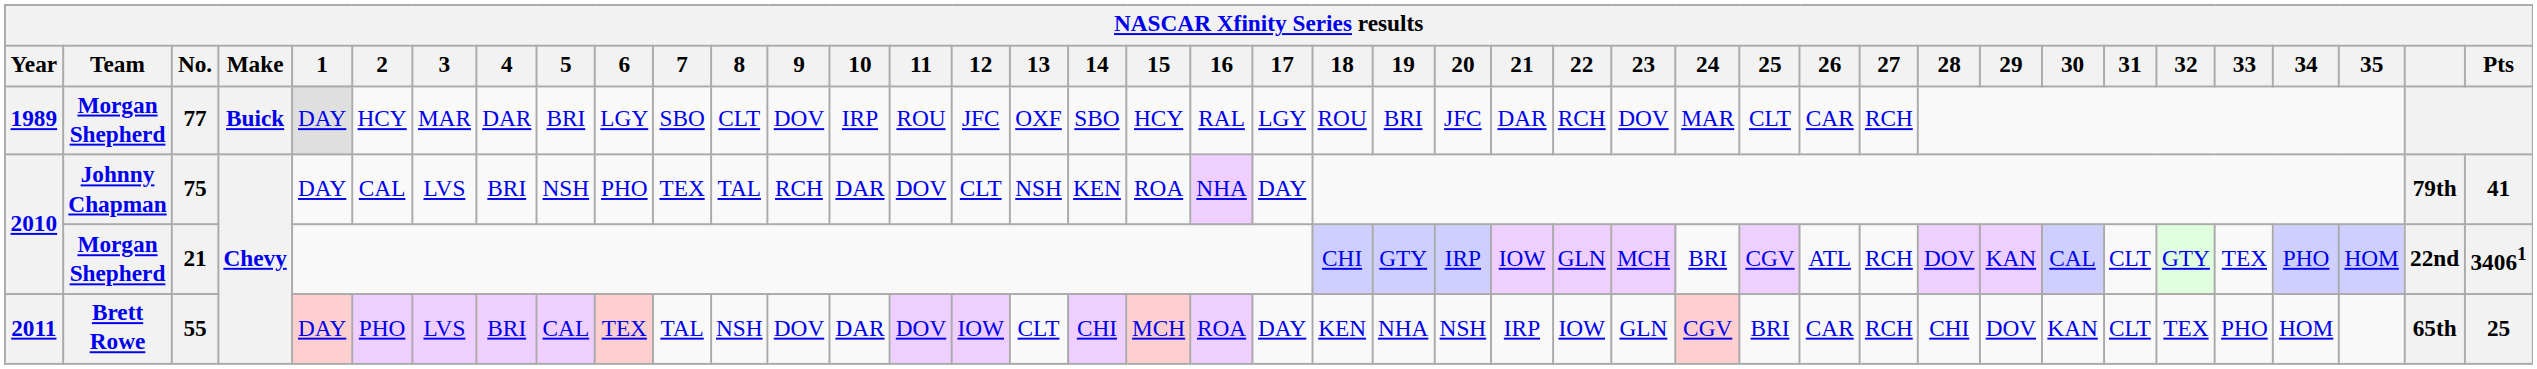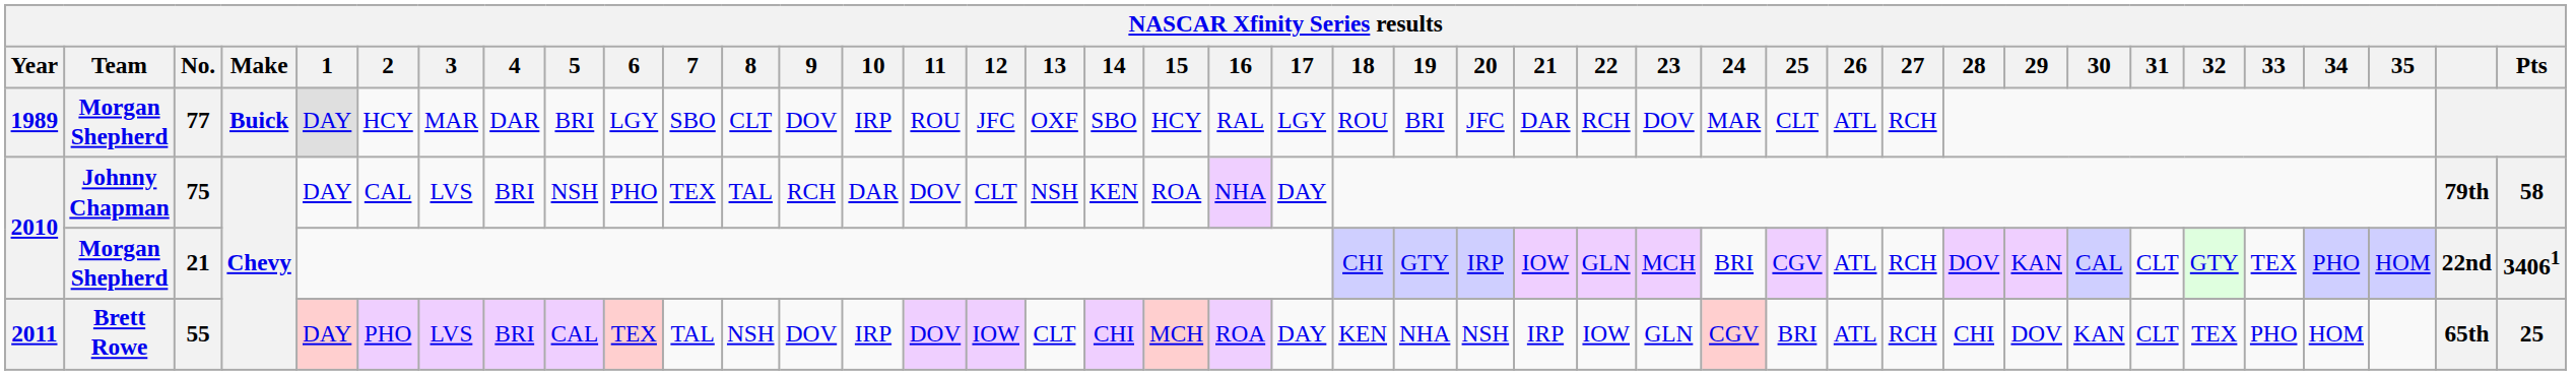77 | 26: CAR -> ATL
75 | Pts: 41 -> 58
55 | 10: DAR -> IRP
55 | 26: CAR -> ATL
